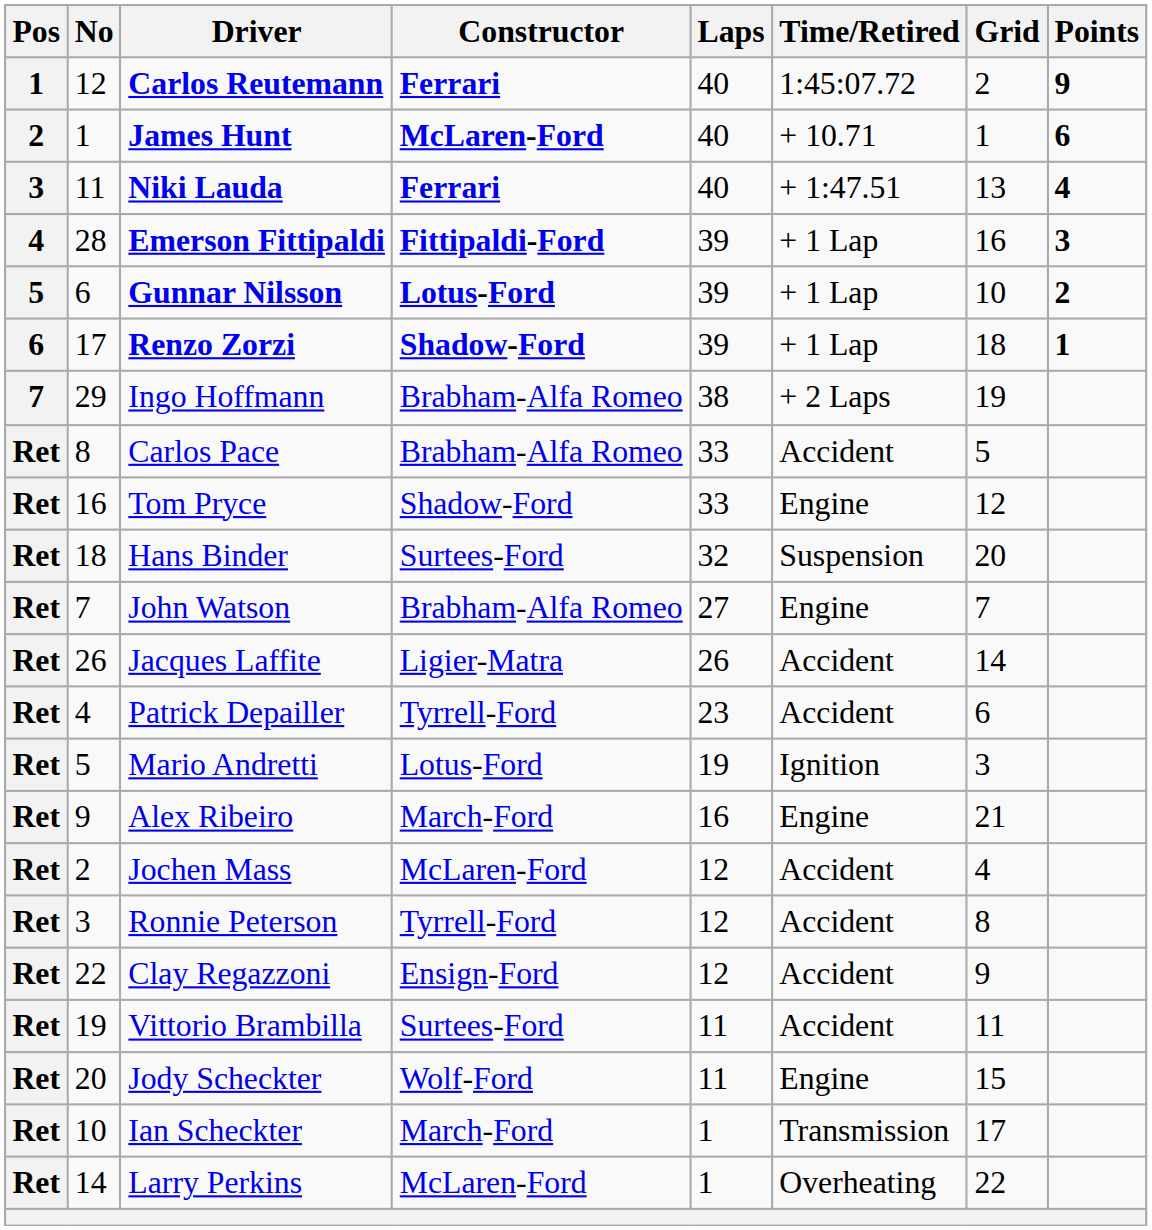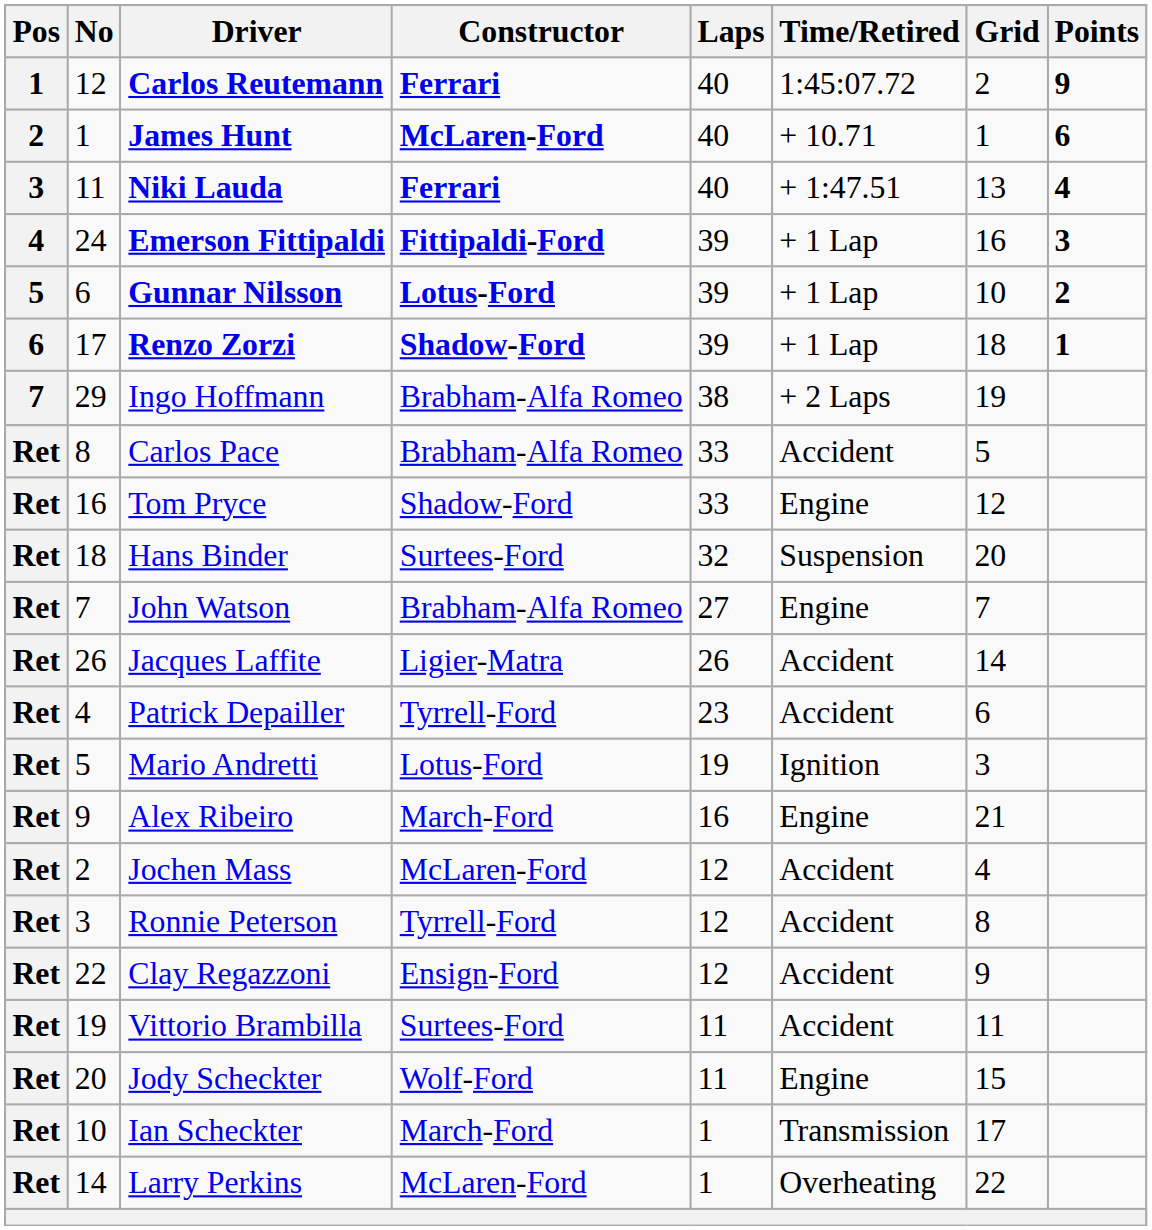Emerson Fittipaldi | No: 28 -> 24
